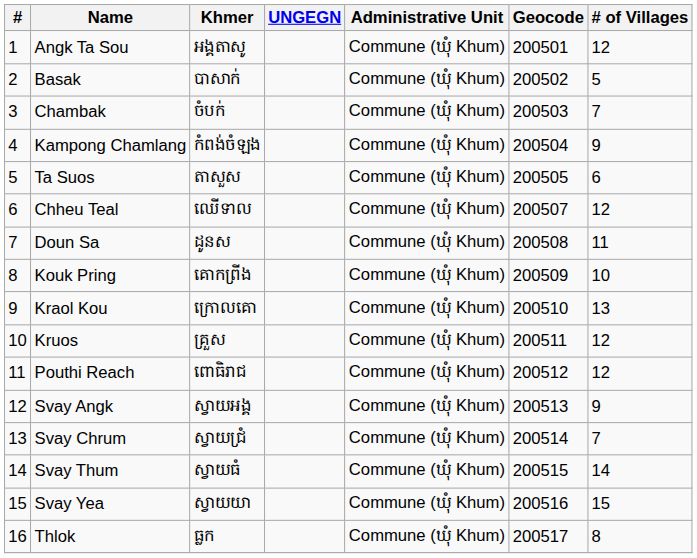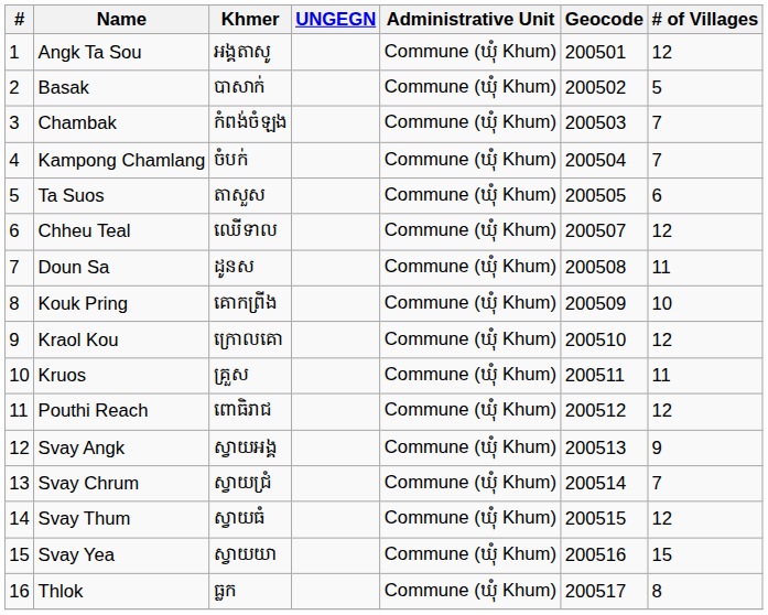Chambak | Khmer: ចំបក់ -> កំពង់ចំឡង
Kampong Chamlang | Khmer: កំពង់ចំឡង -> ចំបក់
Kampong Chamlang | # of Villages: 9 -> 7
Kraol Kou | # of Villages: 13 -> 12
Kruos | # of Villages: 12 -> 11
Svay Thum | # of Villages: 14 -> 12
